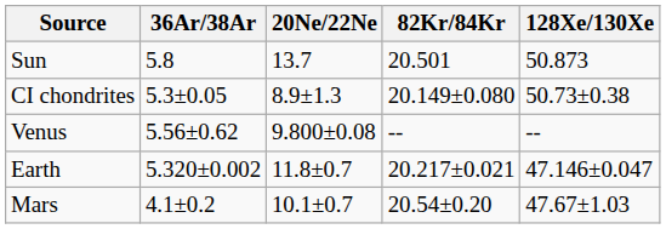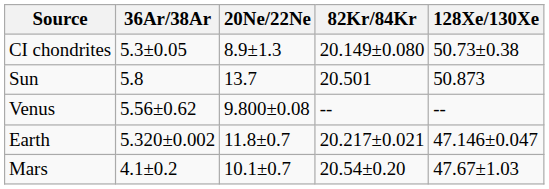rows swapped: Sun <-> CI chondrites
